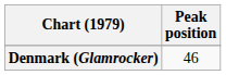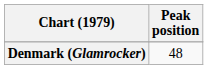Denmark (Glamrocker) | Peak position: 46 -> 48
